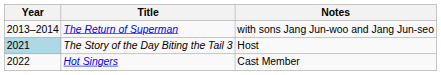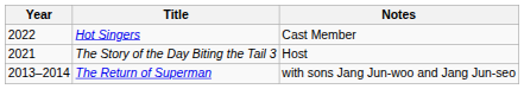rows swapped: The Return of Superman <-> Hot Singers
The Story of the Day Biting the Tail 3 | Year: lightblue background -> no background
